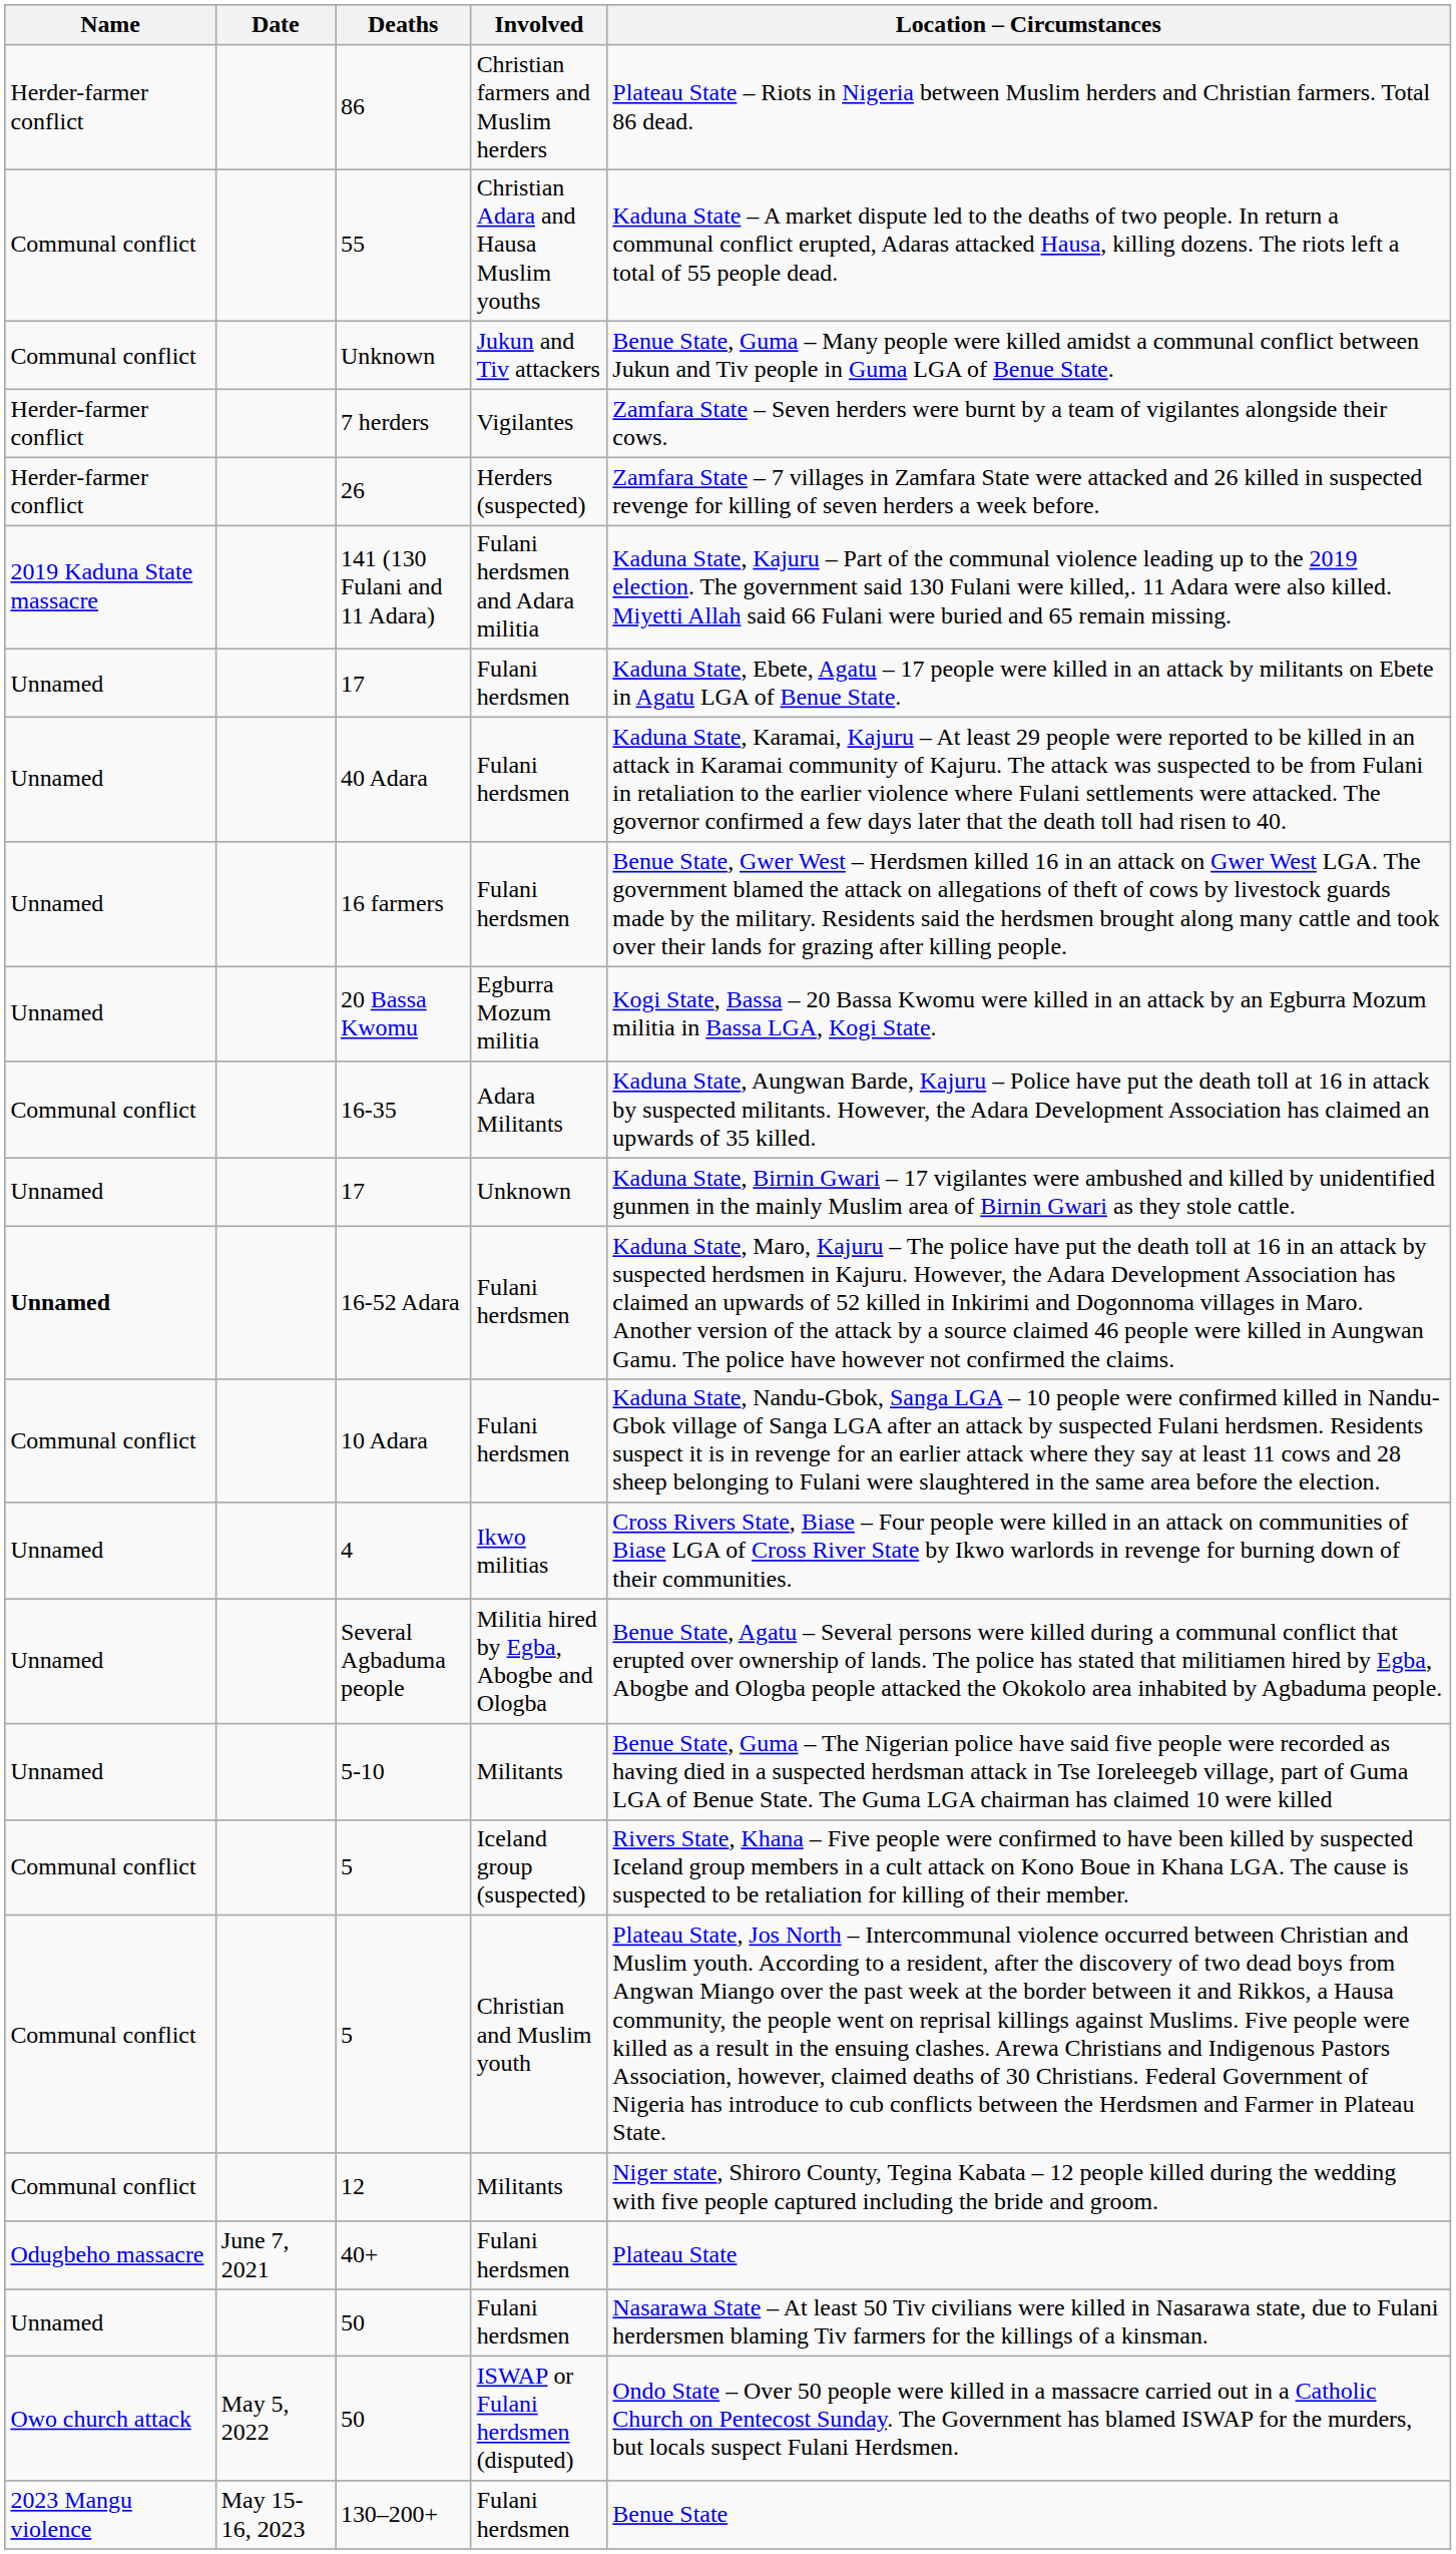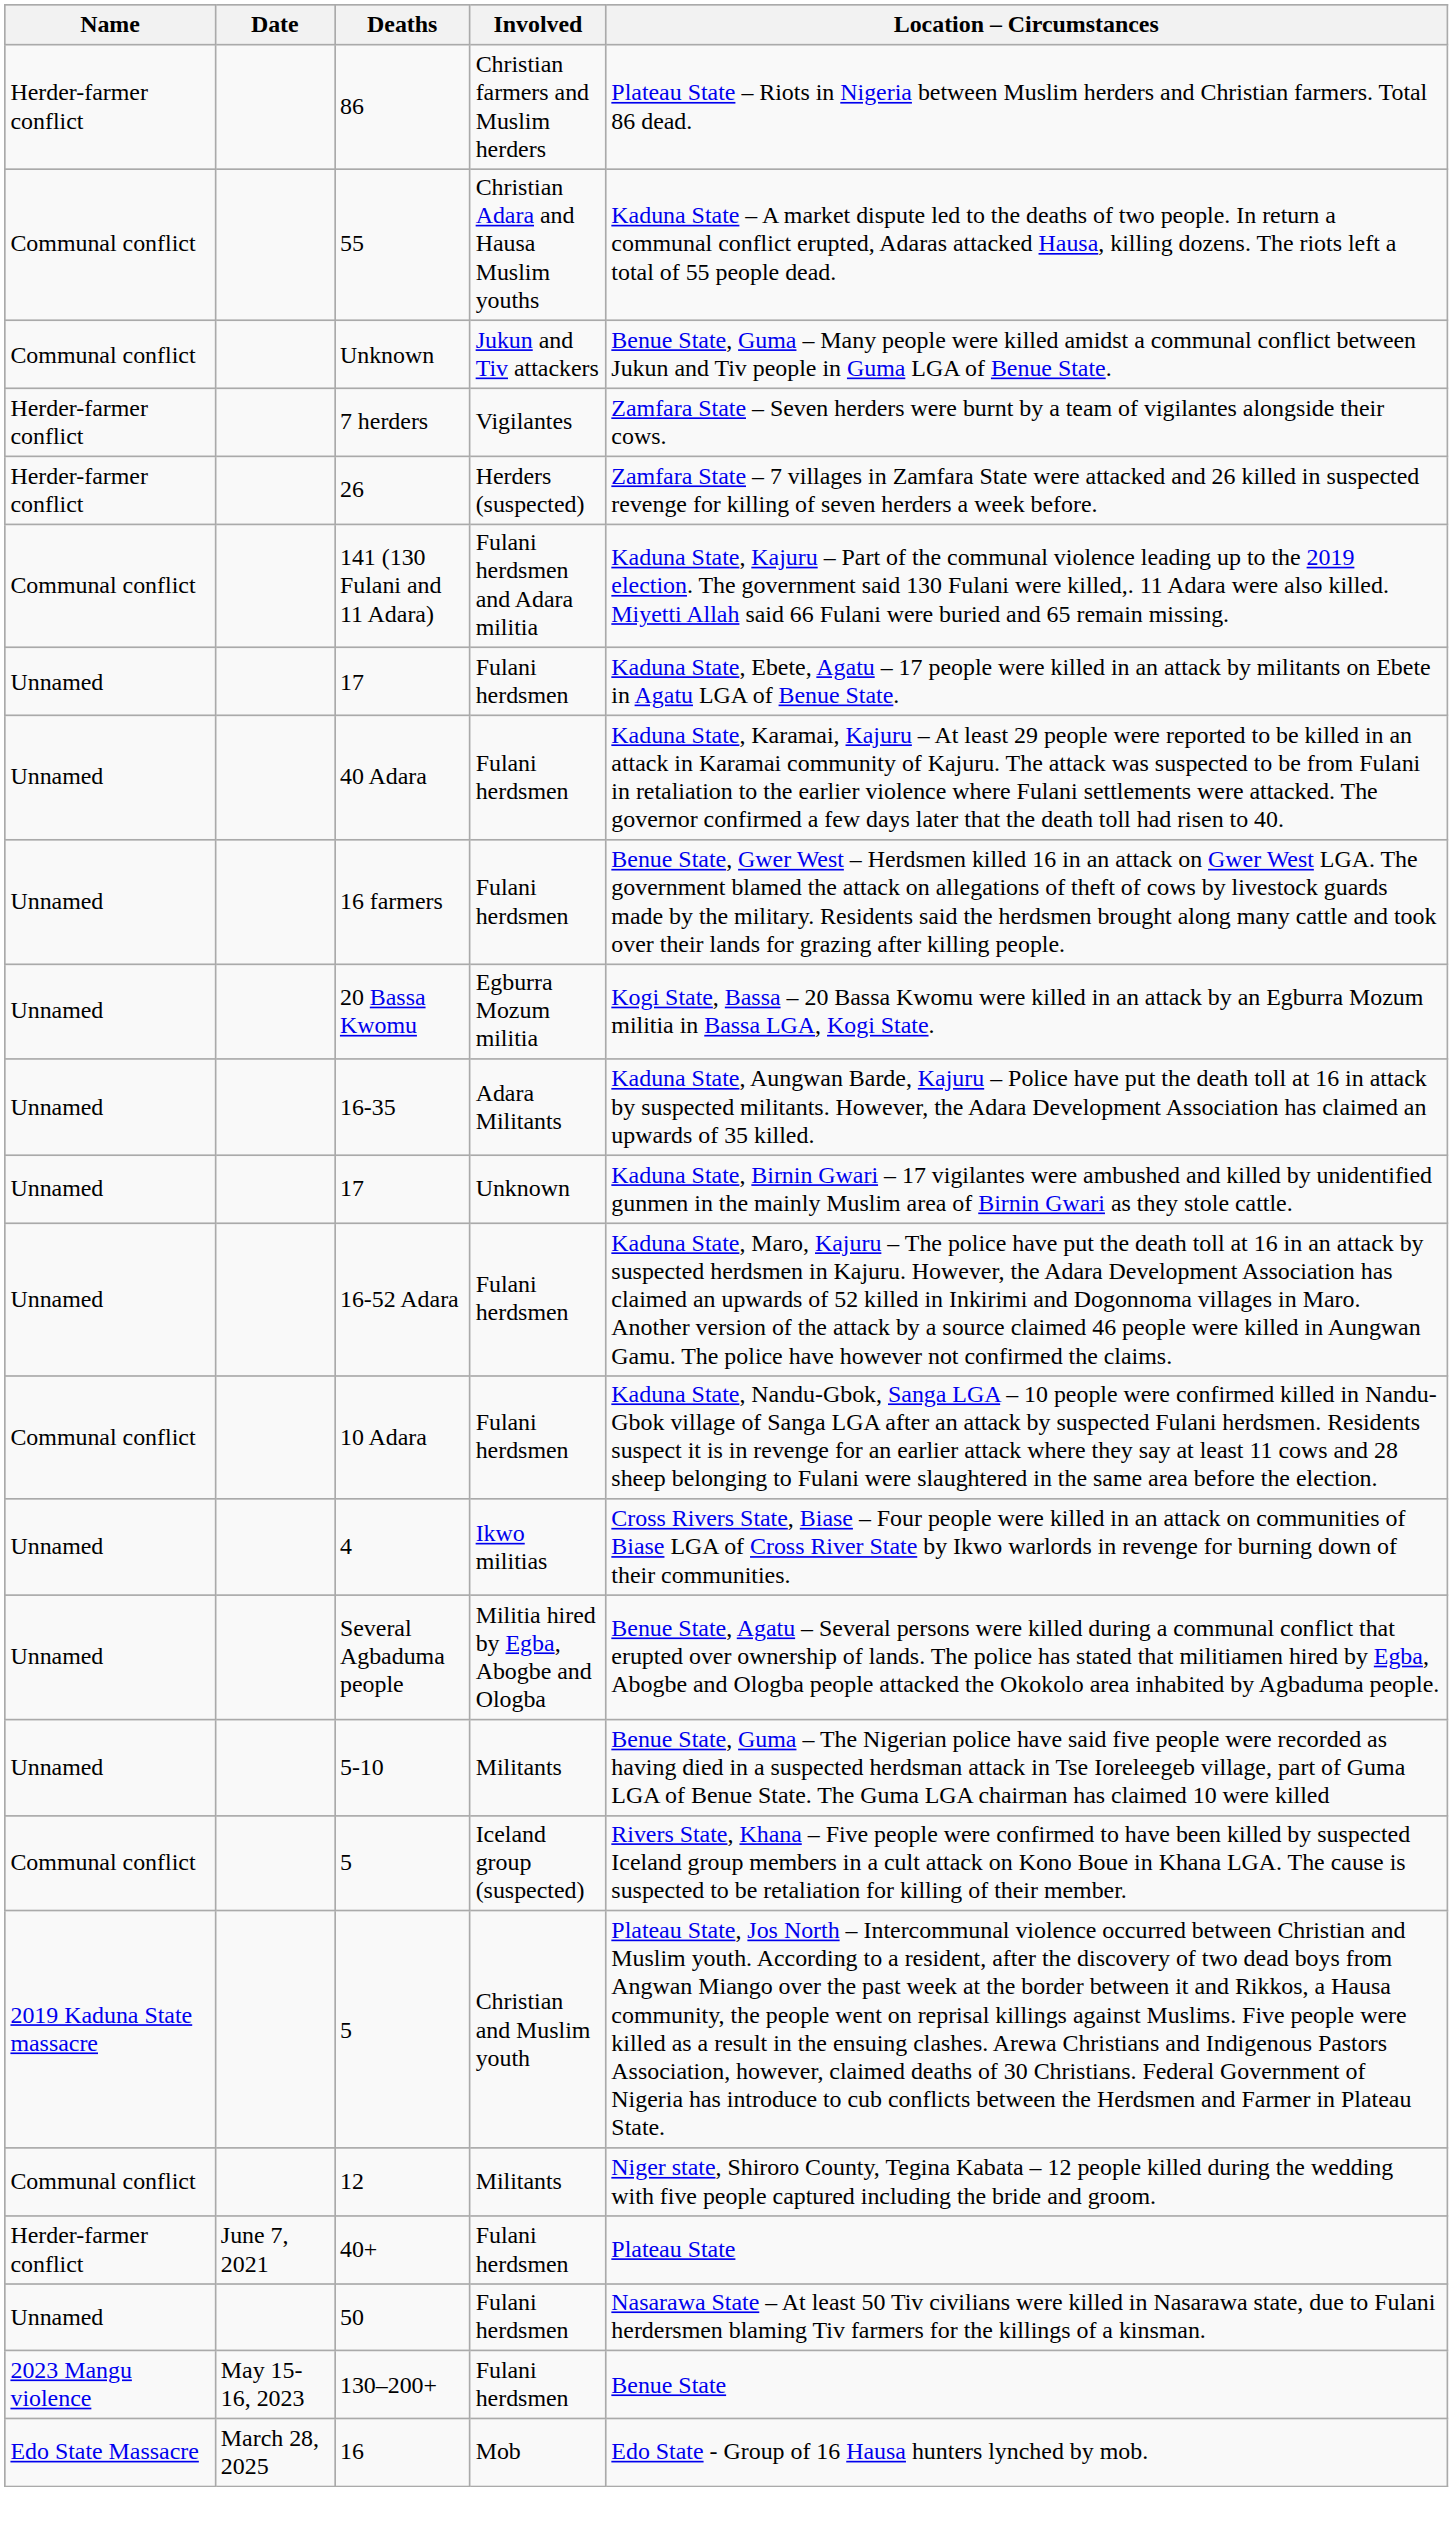141 (130 Fulani and 11 Adara) | Name: 2019 Kaduna State massacre -> Communal conflict
16-35 | Name: Communal conflict -> Unnamed
16-52 Adara | Name: bold -> normal
5 / Christian and Muslim youth | Name: Communal conflict -> 2019 Kaduna State massacre
40+ | Name: Odugbeho massacre -> Herder-farmer conflict
- row: Owo church attack | May 5, 2022 | 50 | ISWAP or Fulani herdsmen (disputed) | Ondo State – Over 50 people were killed in a massacre carried out in a Catholic Church on Pentecost Sunday. The Government has blamed ISWAP for the murders, but locals suspect Fulani Herdsmen.
+ row: Edo State Massacre | March 28, 2025 | 16 | Mob | Edo State - Group of 16 Hausa hunters lynched by mob.
